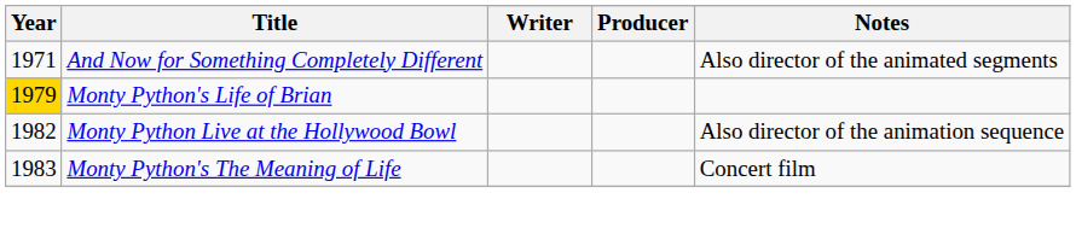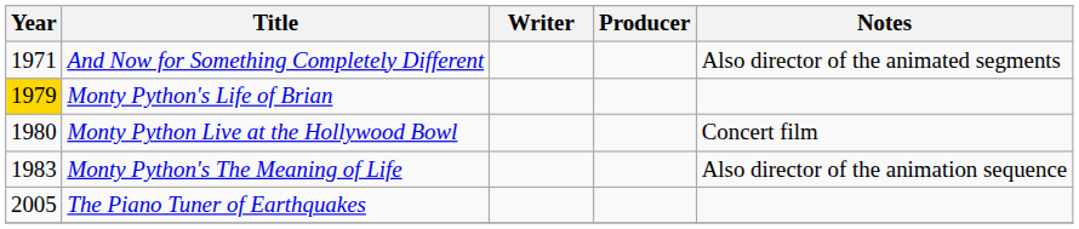Monty Python Live at the Hollywood Bowl | Year: 1982 -> 1980
Monty Python Live at the Hollywood Bowl | Notes: Also director of the animation sequence -> Concert film
Monty Python's The Meaning of Life | Notes: Concert film -> Also director of the animation sequence
+ row: 2005 | The Piano Tuner of Earthquakes
